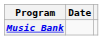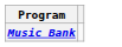- column: Date
